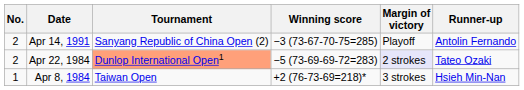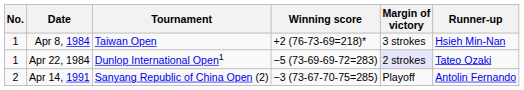rows swapped: Apr 8, 1984 <-> Apr 14, 1991
Apr 22, 1984 | No.: 2 -> 1
Apr 22, 1984 | Tournament: lightsalmon background -> no background
